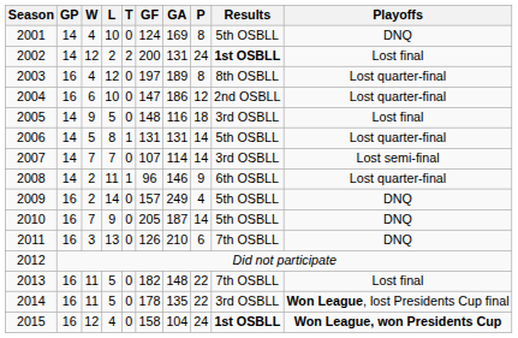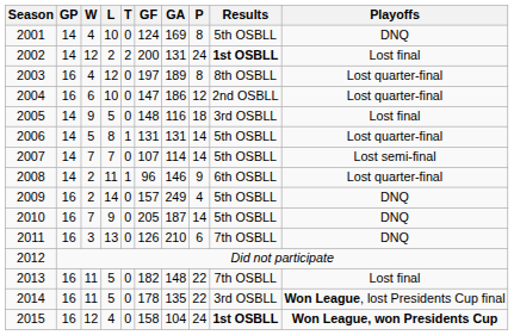2007 | Results: 3rd OSBLL -> 5th OSBLL
